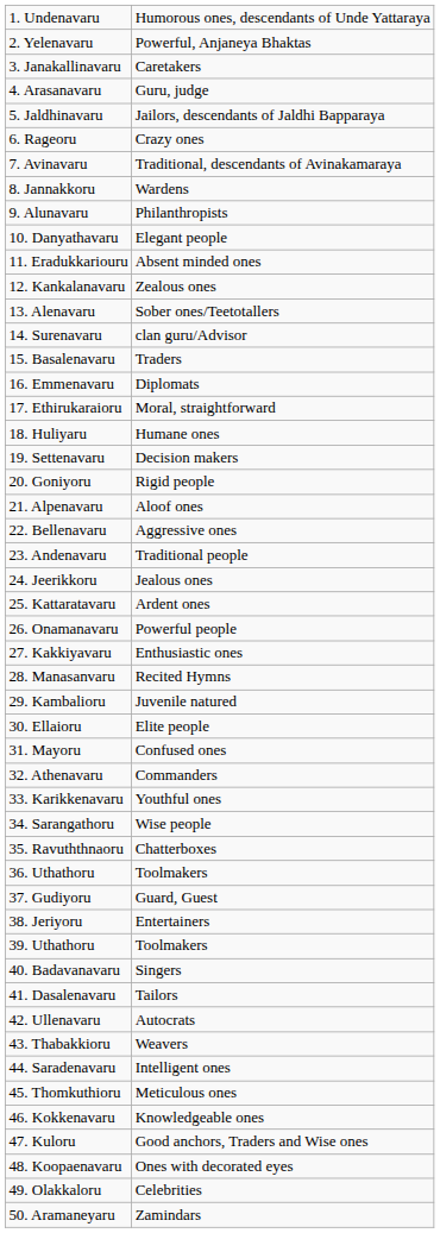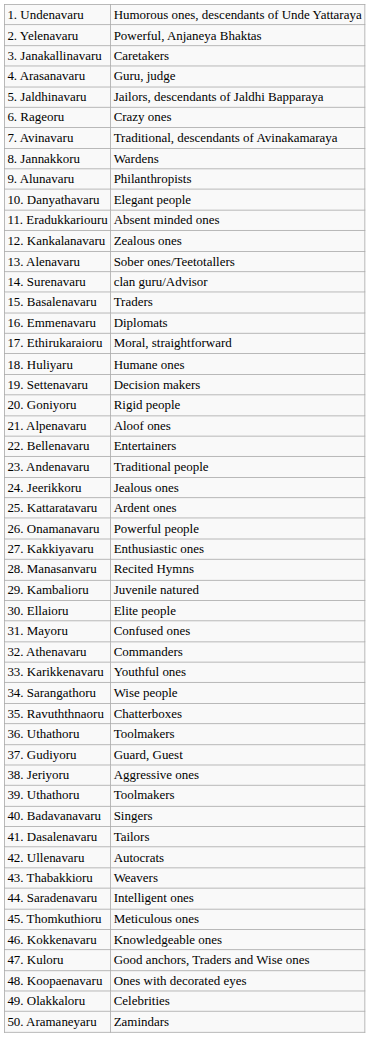22. Bellenavaru | column 2: Aggressive ones -> Entertainers
38. Jeriyoru | column 2: Entertainers -> Aggressive ones
